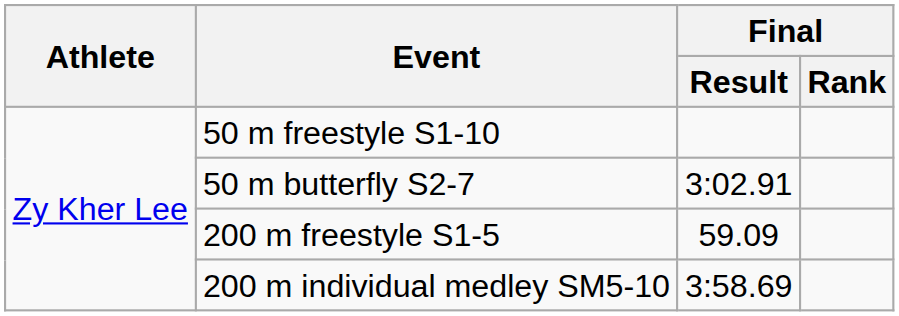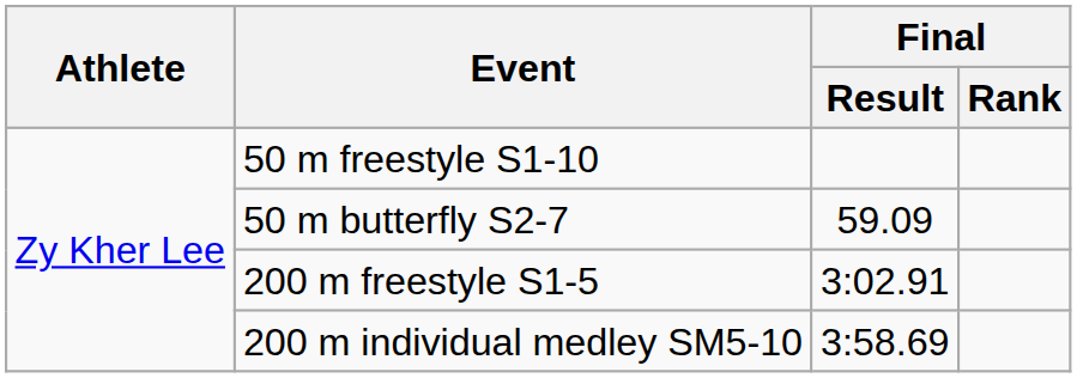50 m butterfly S2-7 | Final / Result: 3:02.91 -> 59.09
200 m freestyle S1-5 | Final / Result: 59.09 -> 3:02.91
